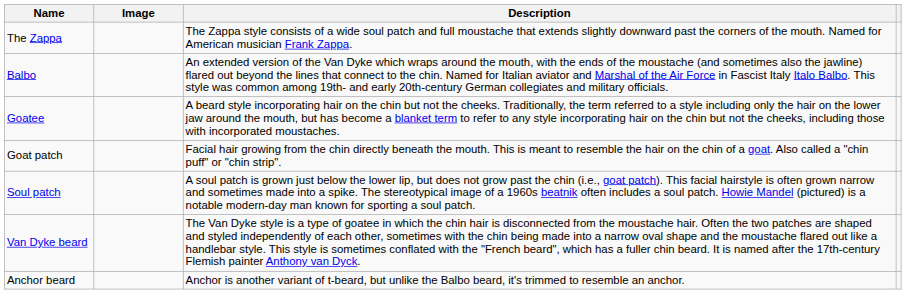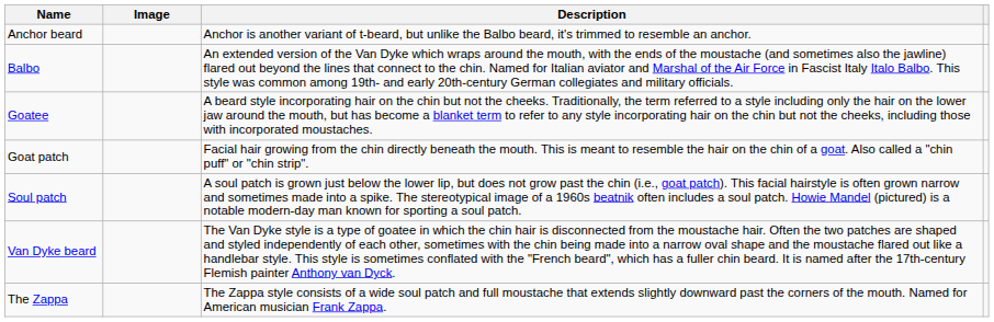rows swapped: Anchor beard <-> The Zappa
